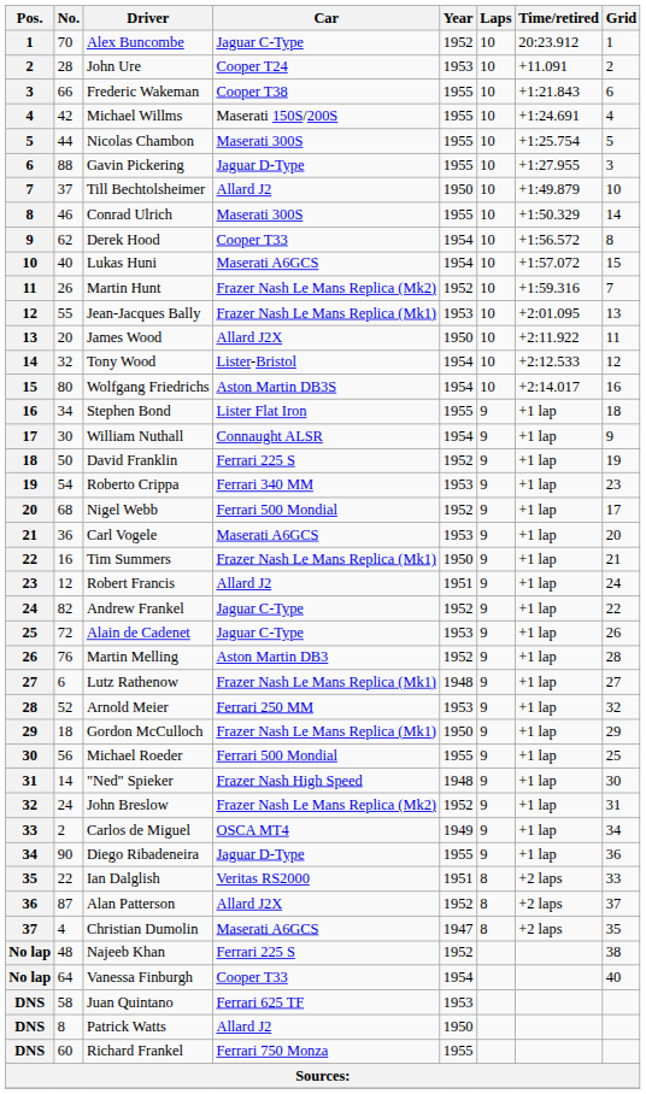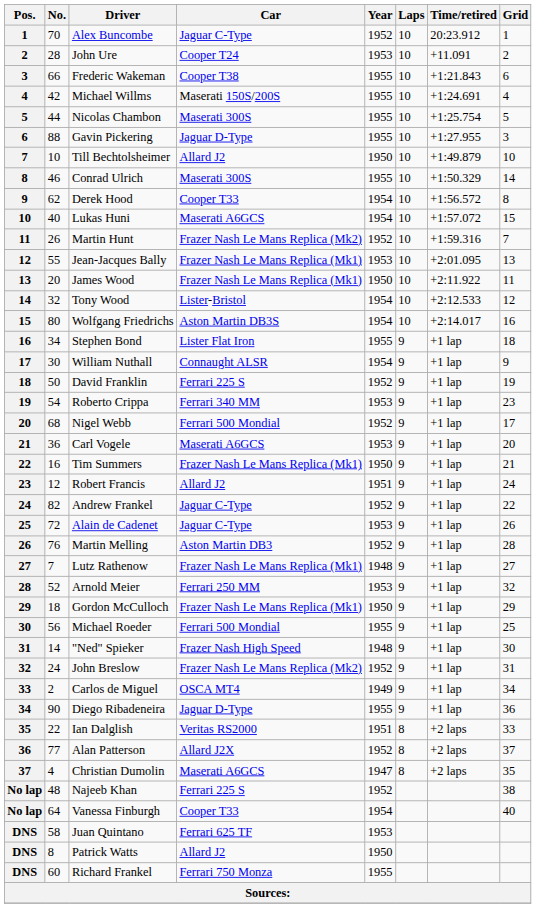Till Bechtolsheimer | No.: 37 -> 10
James Wood | Car: Allard J2X -> Frazer Nash Le Mans Replica (Mk1)
Lutz Rathenow | No.: 6 -> 7
Alan Patterson | No.: 87 -> 77
